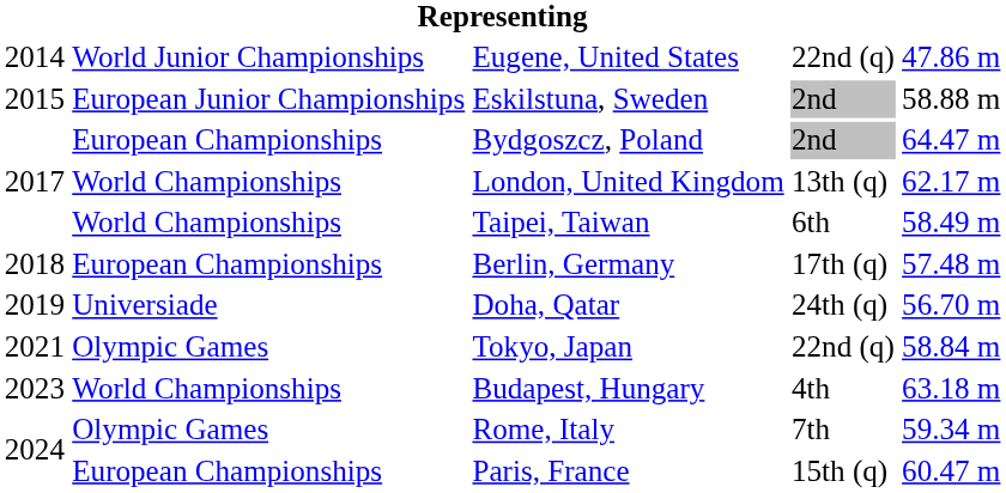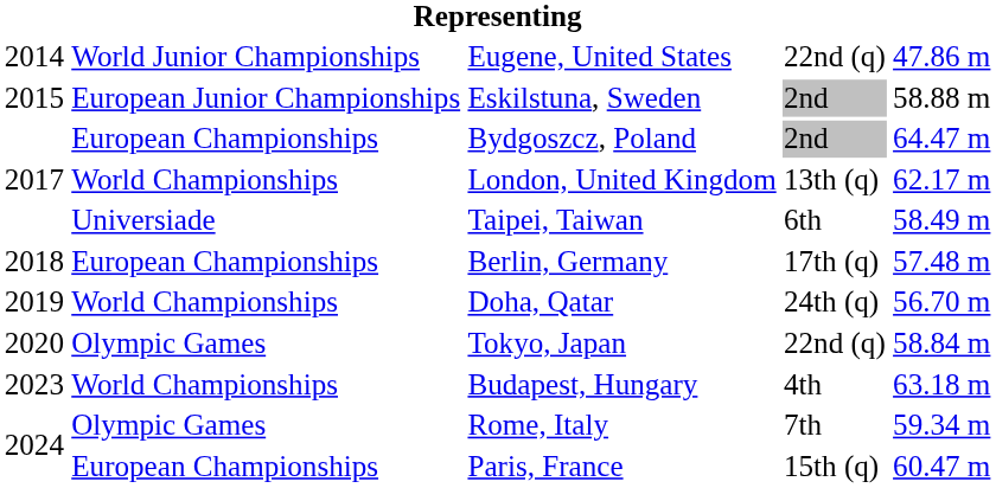Taipei, Taiwan | column 2: World Championships -> Universiade
Doha, Qatar | column 2: Universiade -> World Championships
Tokyo, Japan | column 1: 2021 -> 2020
